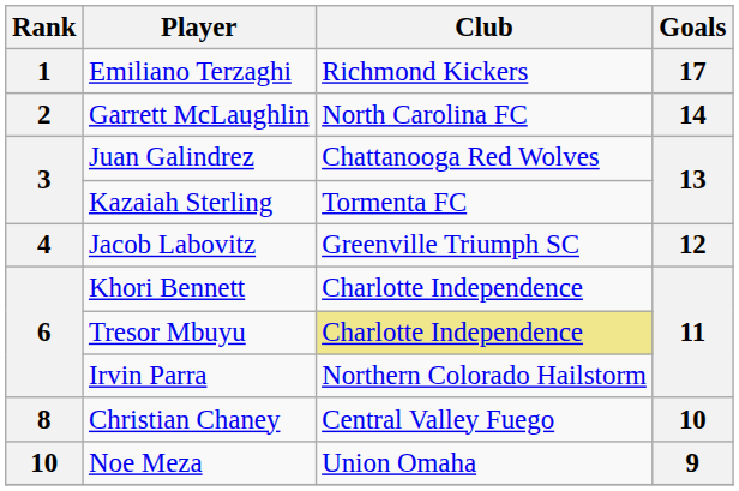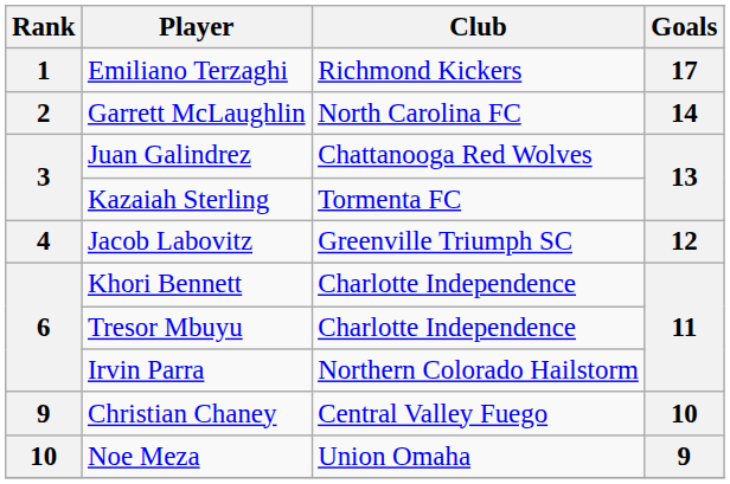Tresor Mbuyu | Club: khaki background -> no background
Christian Chaney | Rank: 8 -> 9
